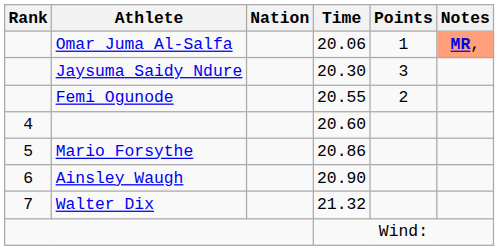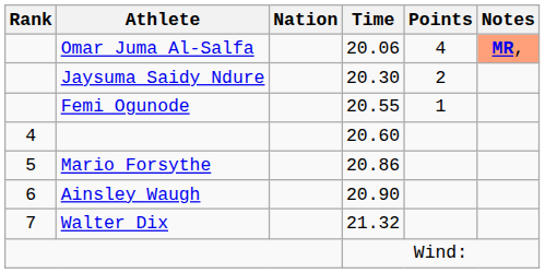20.06 | Points: 1 -> 4
20.30 | Points: 3 -> 2
20.55 | Points: 2 -> 1
